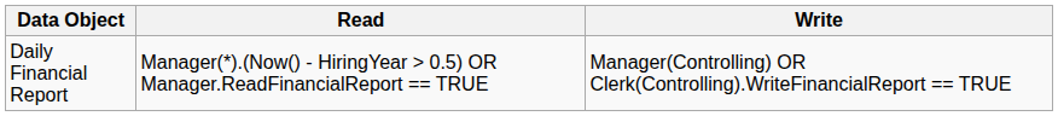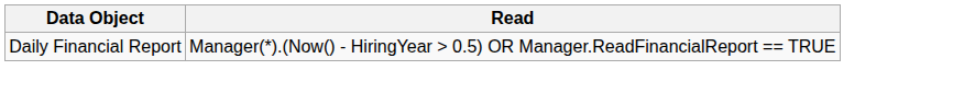- column: Write | Manager(Controlling) OR Clerk(Controlling).WriteFinancialReport == TRUE
